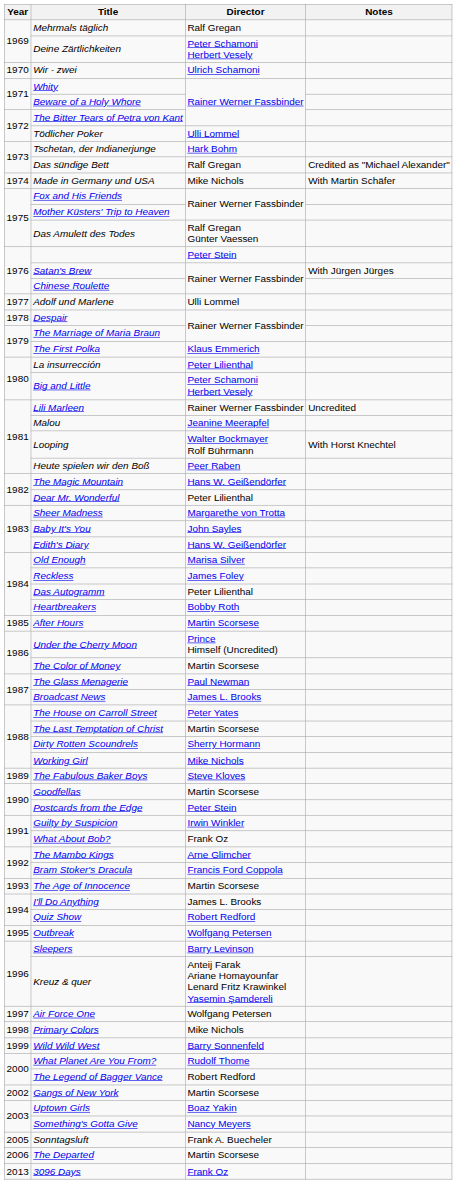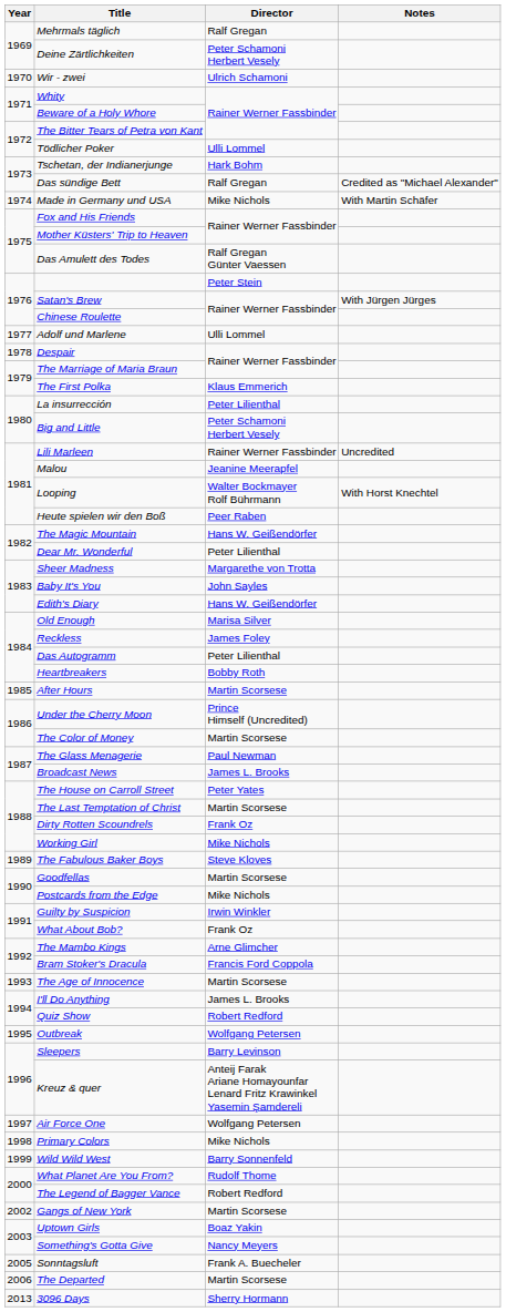Dirty Rotten Scoundrels | Director: Sherry Hormann -> Frank Oz
Postcards from the Edge | Director: Peter Stein -> Mike Nichols
3096 Days | Director: Frank Oz -> Sherry Hormann
